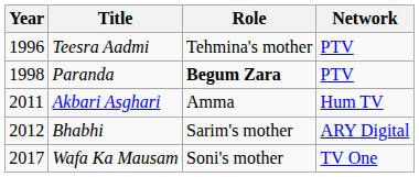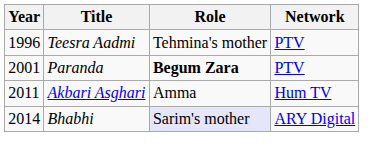Paranda | Year: 1998 -> 2001
Bhabhi | Year: 2012 -> 2014
Bhabhi | Role: no background -> lavender background
- row: 2017 | Wafa Ka Mausam | Soni's mother | TV One
